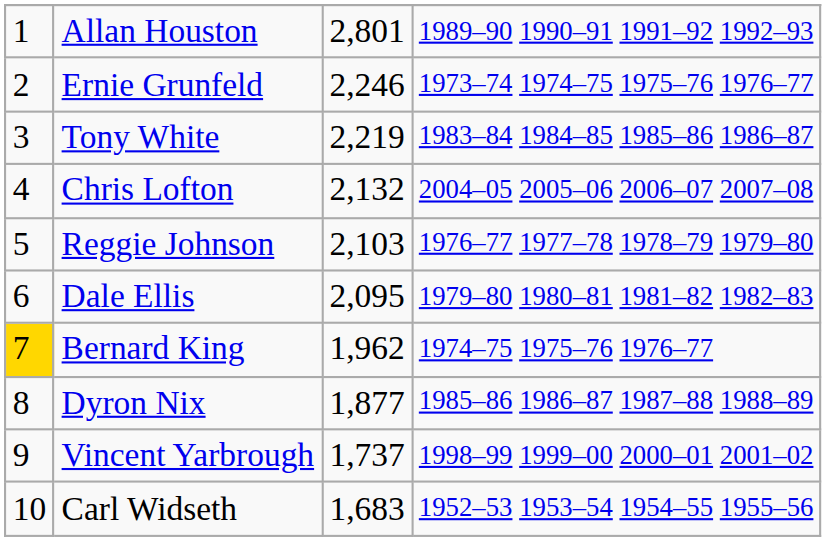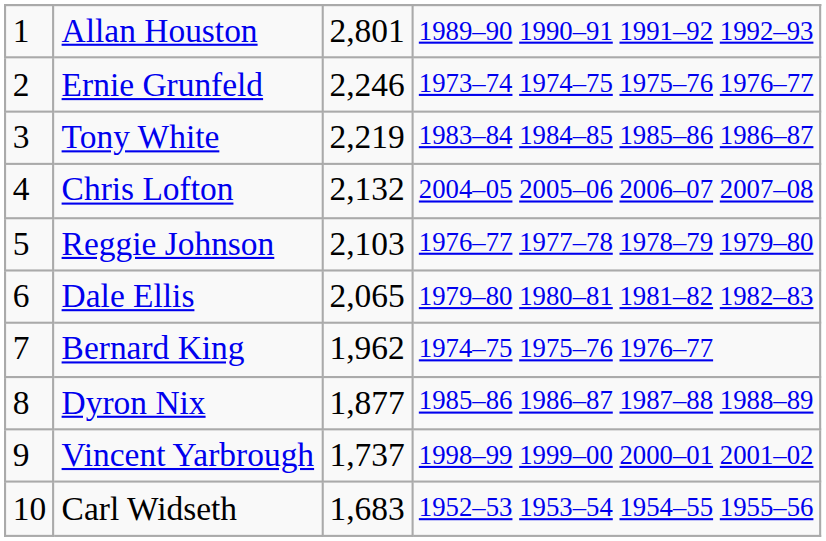Dale Ellis | column 3: 2,095 -> 2,065
Bernard King | column 1: gold background -> no background
